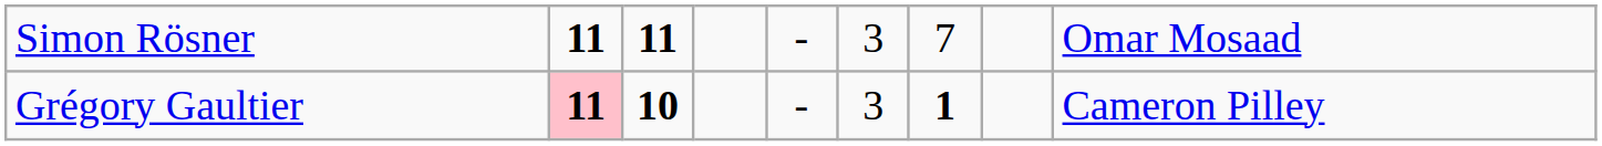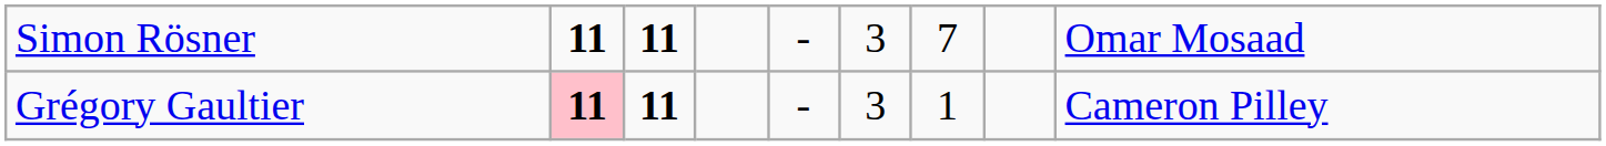Grégory Gaultier | column 3: 10 -> 11
Grégory Gaultier | column 7: bold -> normal
